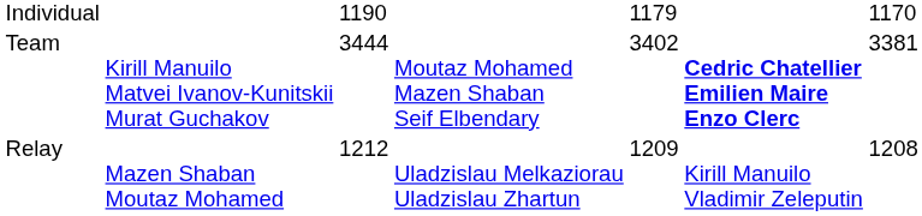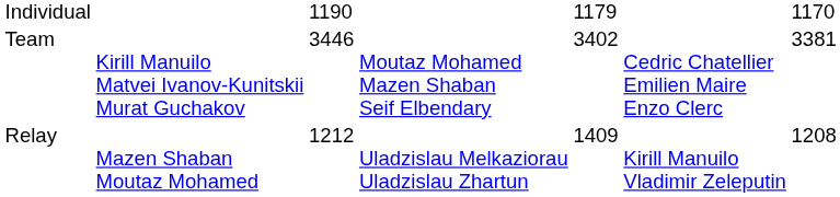Team | column 3: 3444 -> 3446
Team | column 6: bold -> normal
Relay | column 5: 1209 -> 1409
